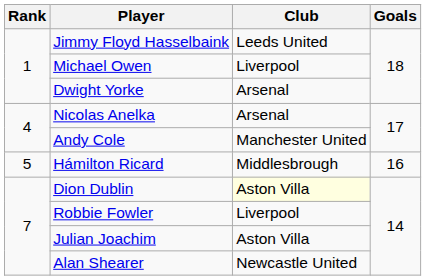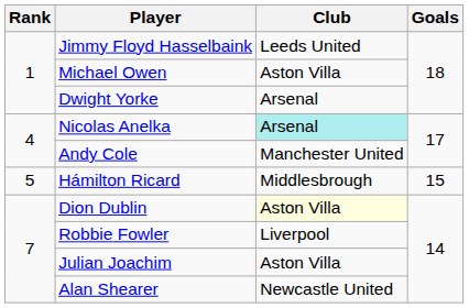Michael Owen | Club: Liverpool -> Aston Villa
Nicolas Anelka | Club: no background -> paleturquoise background
Hámilton Ricard | Goals: 16 -> 15
